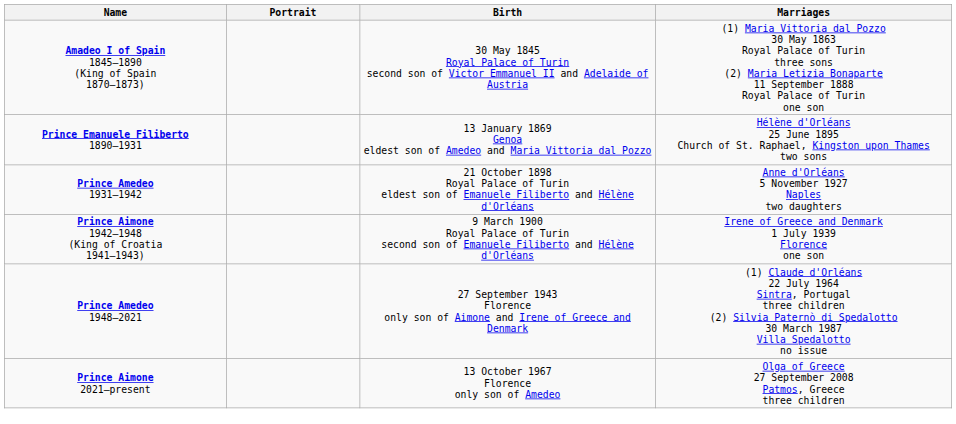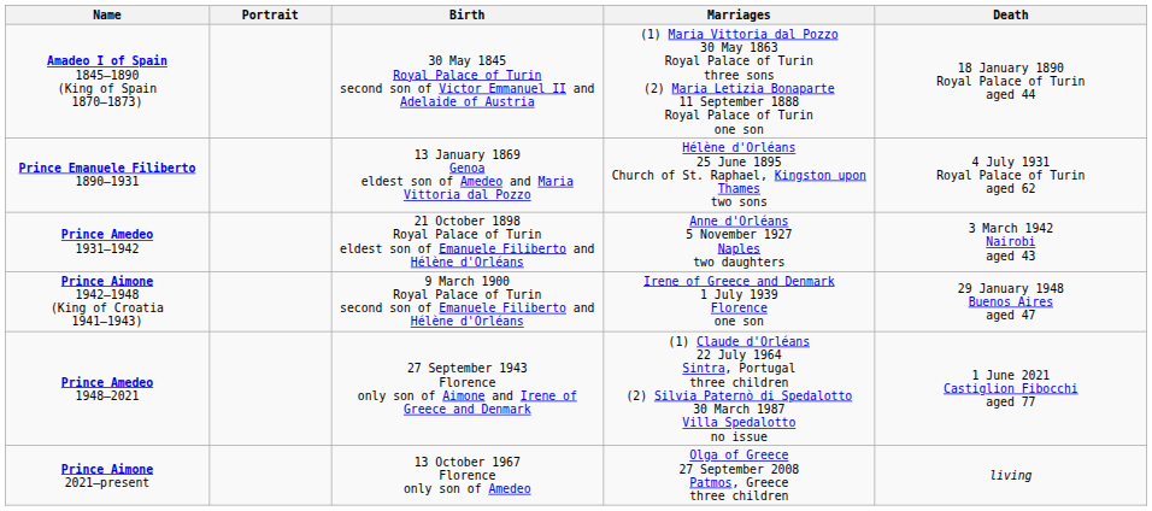+ column: Death | 18 January 1890 Royal Palace of Turin aged 44 | 4 July 1931 Royal Palace of Turin aged 62 | 3 March 1942 Nairobi aged 43 | 29 January 1948 Buenos Aires aged 47 | 1 June 2021 Castiglion Fibocchi aged 77 | living
